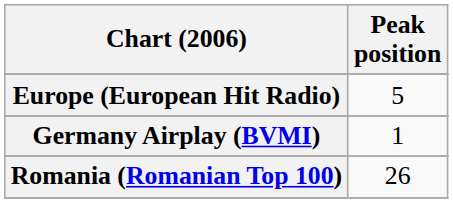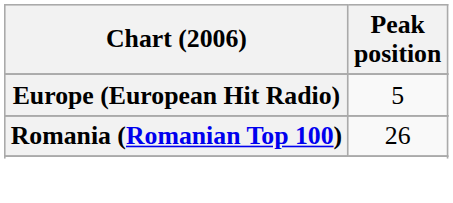- row: Germany Airplay (BVMI) | 1
